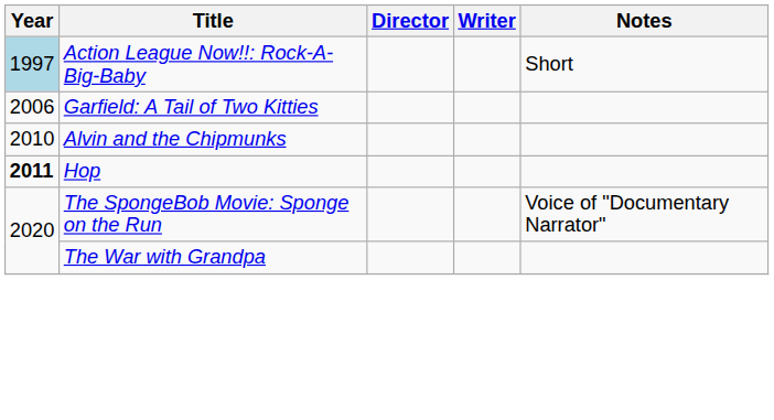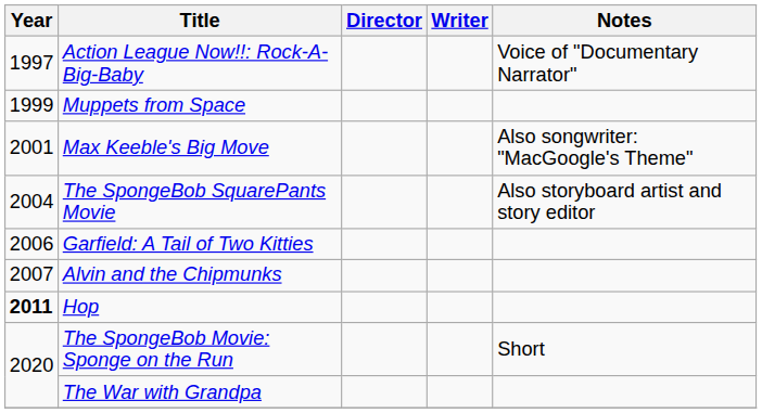Action League Now!!: Rock-A-Big-Baby | Year: lightblue background -> no background
Action League Now!!: Rock-A-Big-Baby | Notes: Short -> Voice of "Documentary Narrator"
+ row: 1999 | Muppets from Space
+ row: 2001 | Max Keeble's Big Move | Also songwriter: "MacGoogle's Theme"
+ row: 2004 | The SpongeBob SquarePants Movie | Also storyboard artist and story editor
Alvin and the Chipmunks | Year: 2010 -> 2007
The SpongeBob Movie: Sponge on the Run | Notes: Voice of "Documentary Narrator" -> Short
